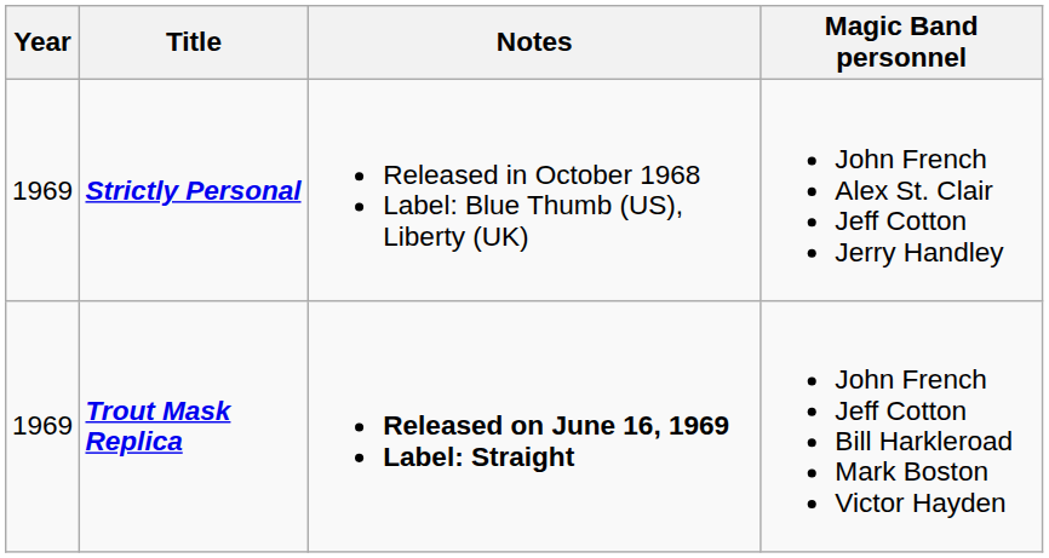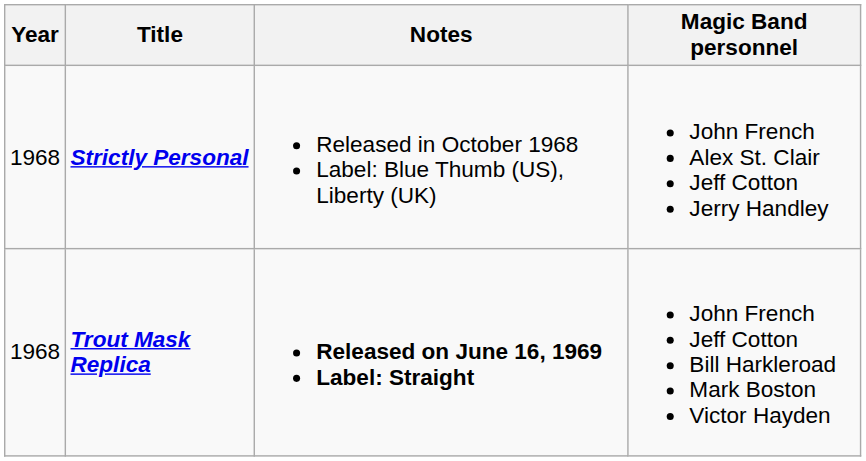Strictly Personal | Year: 1969 -> 1968
Trout Mask Replica | Year: 1969 -> 1968
